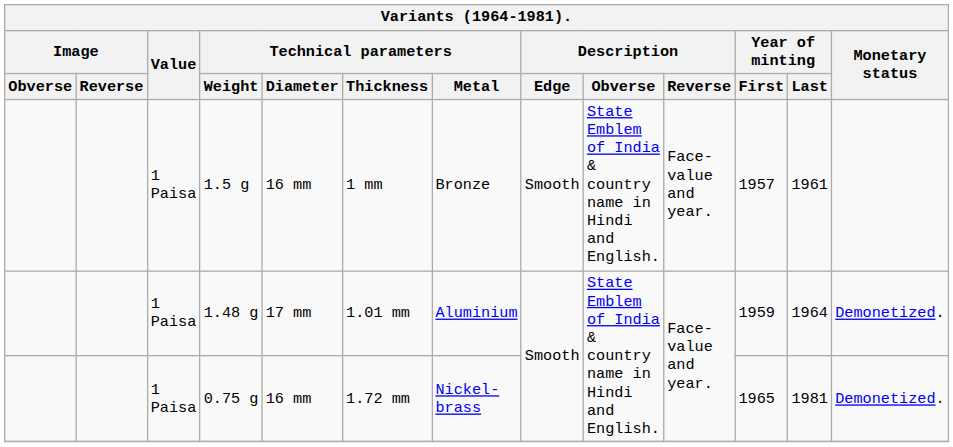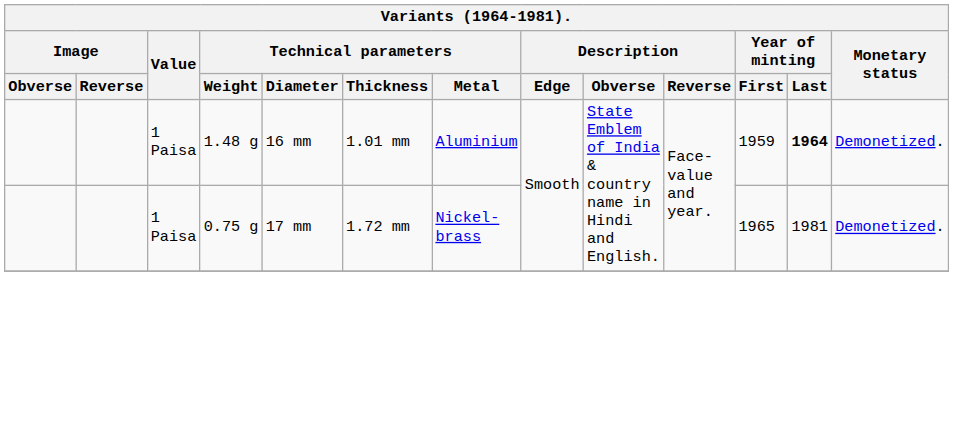- row: 1 Paisa | 1.5 g | 16 mm | 1 mm | Bronze | Smooth | State Emblem of India & country name in Hindi and English. | Face-value and year. | 1957 | 1961
1.48 g | Technical parameters / Diameter: 17 mm -> 16 mm
1.48 g | Year of minting / Last: normal -> bold
0.75 g | Technical parameters / Diameter: 16 mm -> 17 mm
